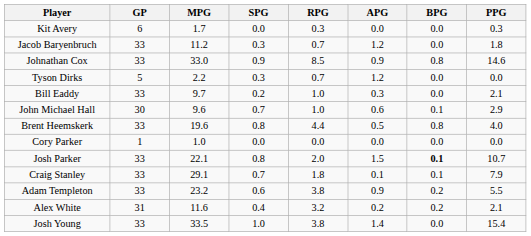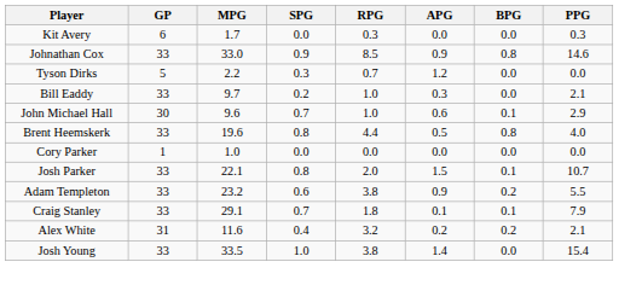- row: Jacob Baryenbruch | 33 | 11.2 | 0.3 | 0.7 | 1.2 | 0.0 | 1.8
Josh Parker | BPG: bold -> normal
rows swapped: Craig Stanley <-> Adam Templeton
